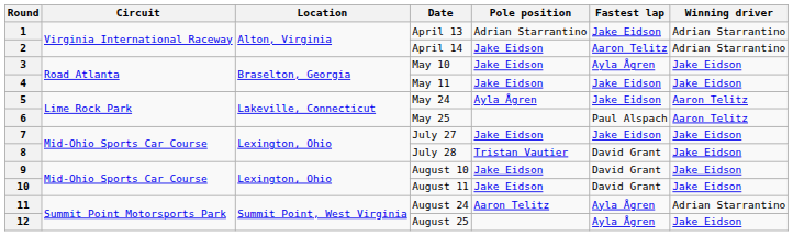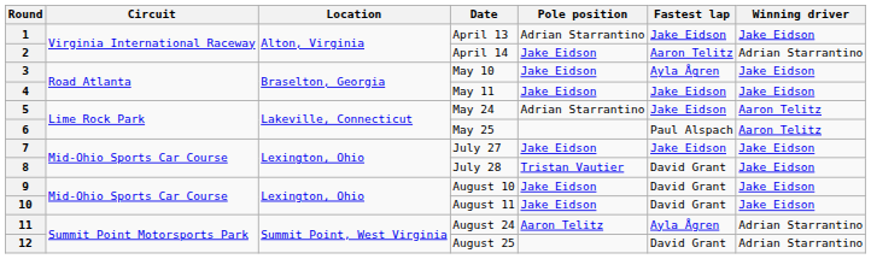1 | Winning driver: Adrian Starrantino -> Jake Eidson
5 | Pole position: Ayla Ågren -> Adrian Starrantino
12 | Fastest lap: Ayla Ågren -> David Grant
12 | Winning driver: Jake Eidson -> Adrian Starrantino
